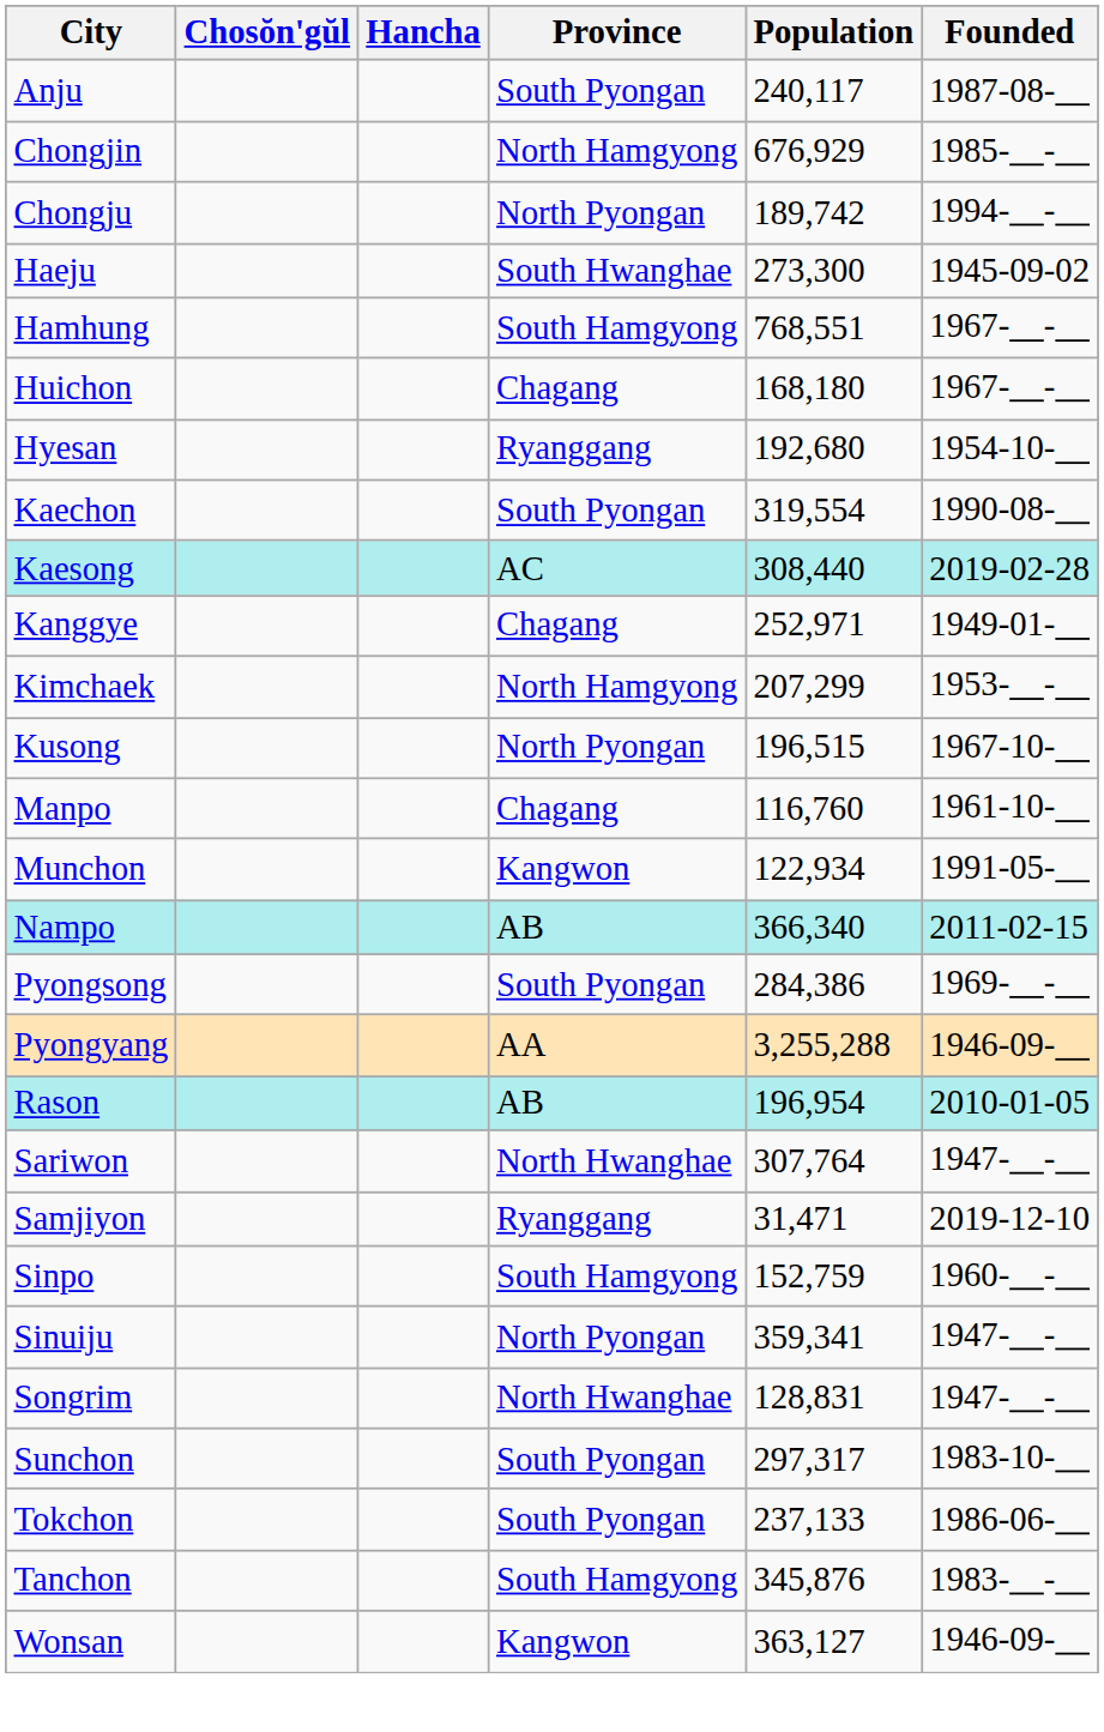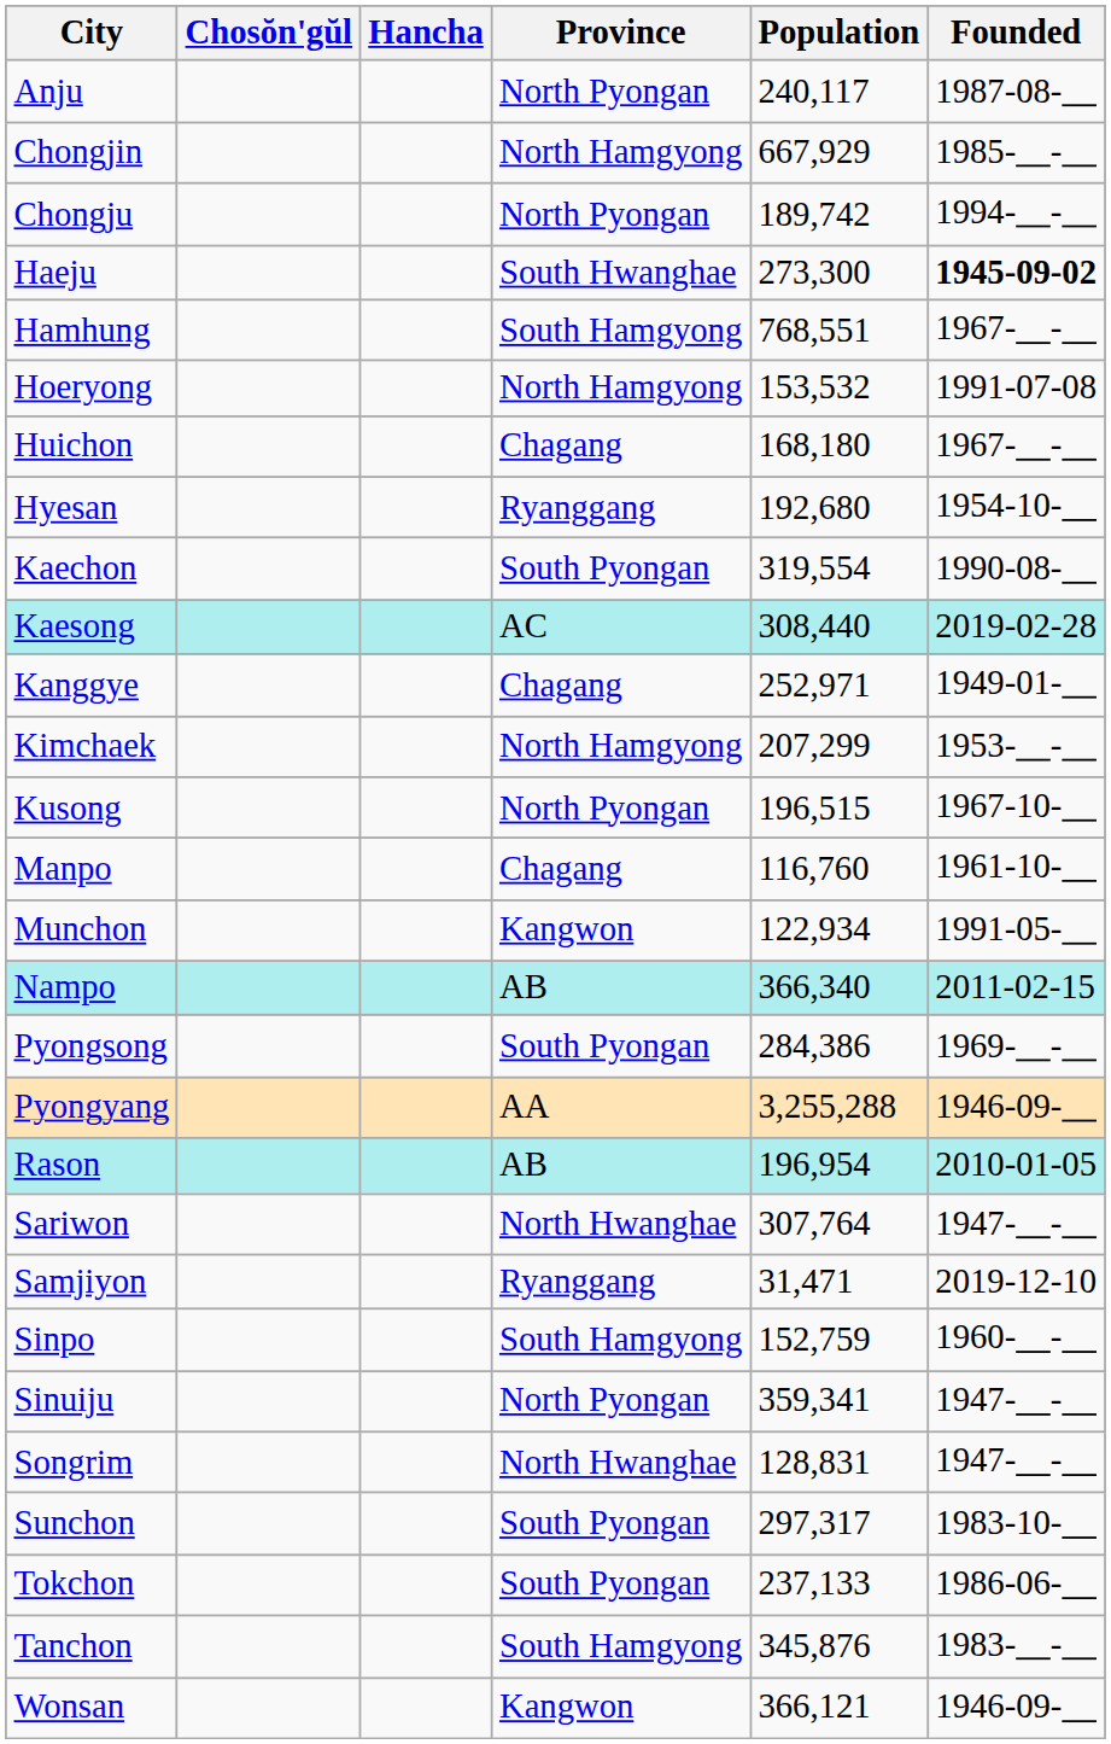Anju | Province: South Pyongan -> North Pyongan
Chongjin | Population: 676,929 -> 667,929
Haeju | Founded: normal -> bold
+ row: Hoeryong | North Hamgyong | 153,532 | 1991-07-08
Wonsan | Population: 363,127 -> 366,121
